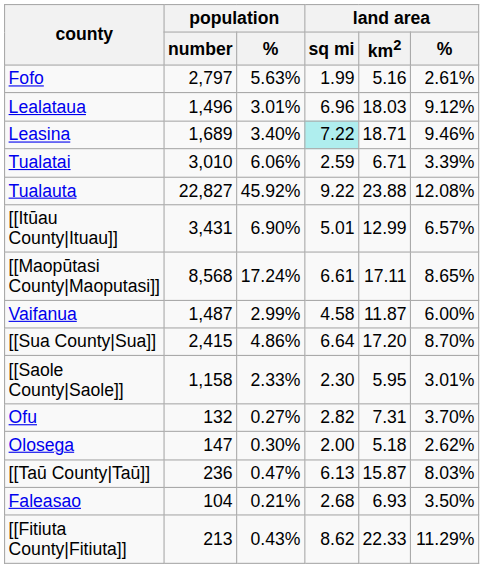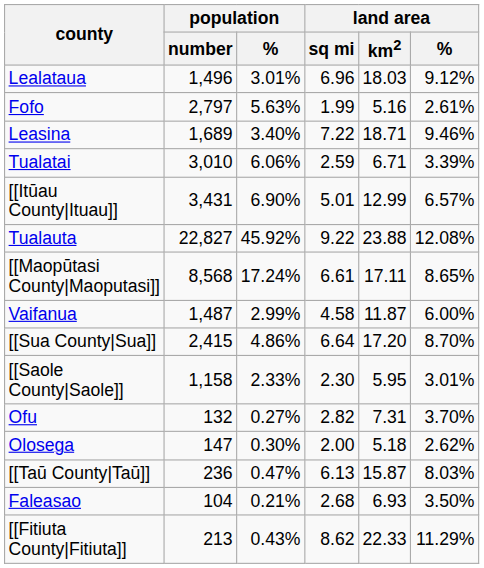rows swapped: Lealataua <-> Fofo
Leasina | land area / sq mi: paleturquoise background -> no background
rows swapped: Tualauta <-> [[Itūau County|Ituau]]
